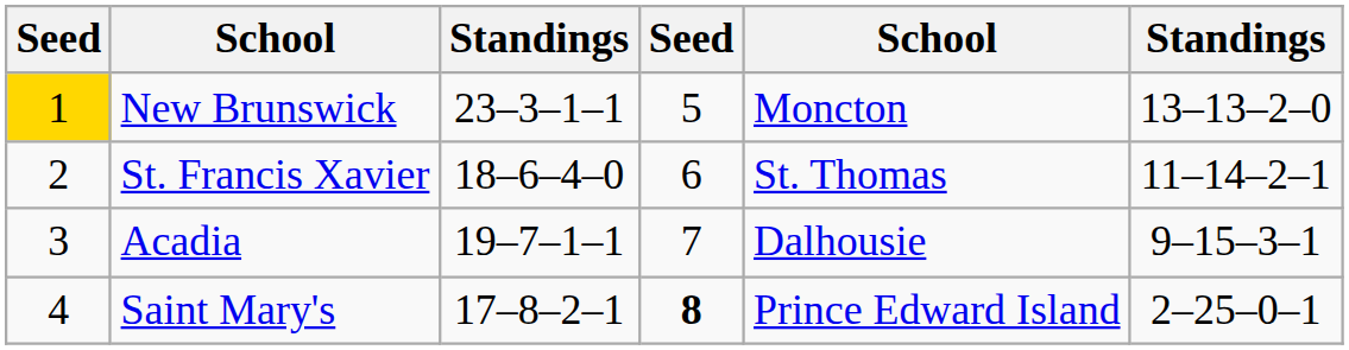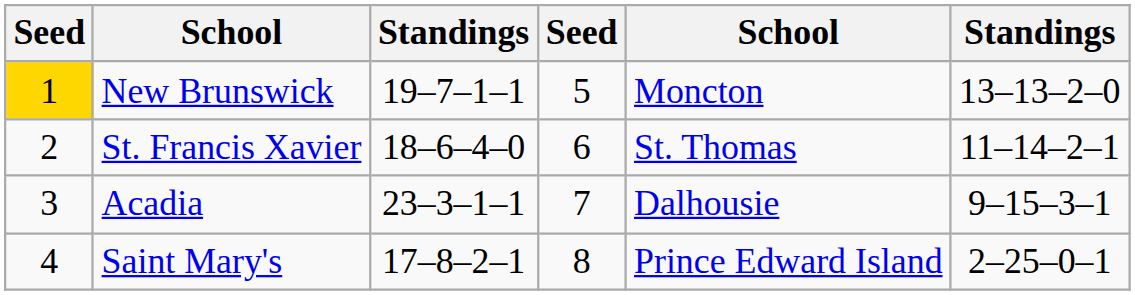New Brunswick | column 3: 23–3–1–1 -> 19–7–1–1
Acadia | column 3: 19–7–1–1 -> 23–3–1–1
Saint Mary's | column 4: bold -> normal
